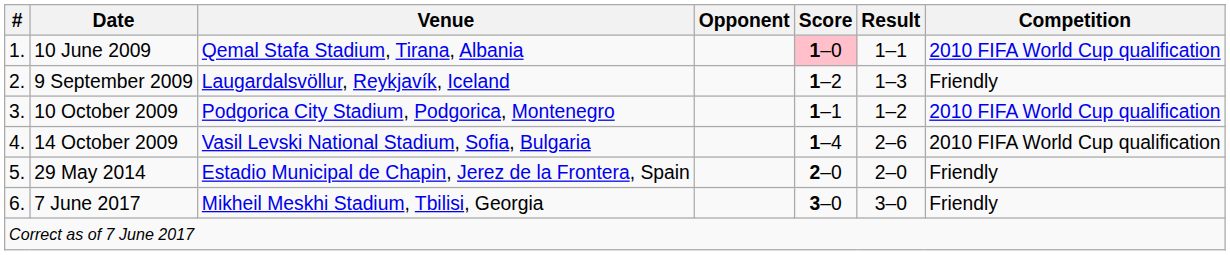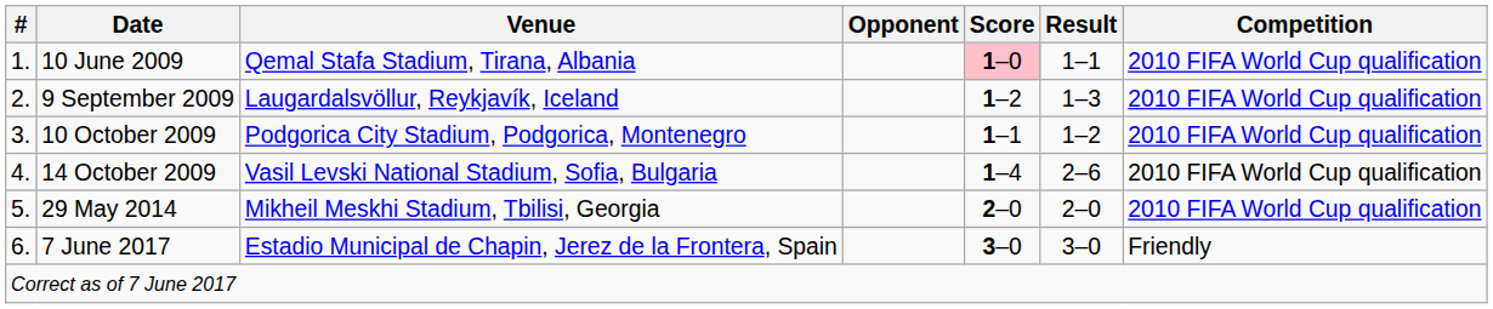9 September 2009 | Competition: Friendly -> 2010 FIFA World Cup qualification
29 May 2014 | Venue: Estadio Municipal de Chapin, Jerez de la Frontera, Spain -> Mikheil Meskhi Stadium, Tbilisi, Georgia
29 May 2014 | Competition: Friendly -> 2010 FIFA World Cup qualification
7 June 2017 | Venue: Mikheil Meskhi Stadium, Tbilisi, Georgia -> Estadio Municipal de Chapin, Jerez de la Frontera, Spain
